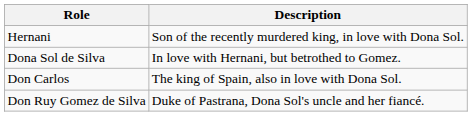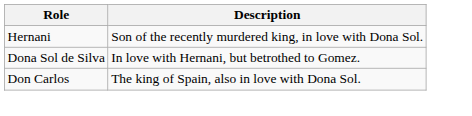- row: Don Ruy Gomez de Silva | Duke of Pastrana, Dona Sol's uncle and her fiancé.
